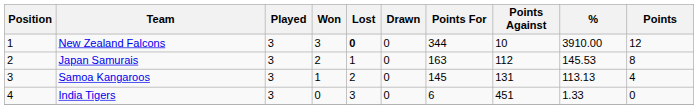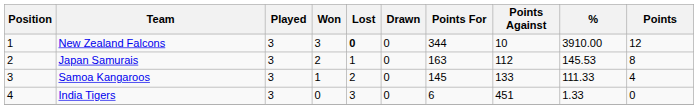Samoa Kangaroos | Points Against: 131 -> 133
Samoa Kangaroos | %: 113.13 -> 111.33
